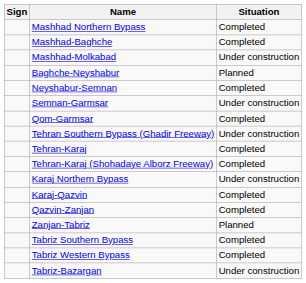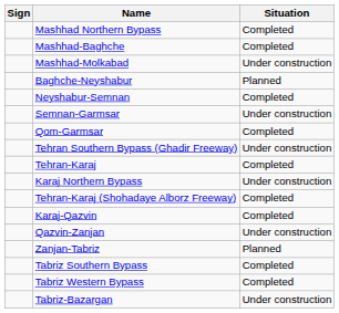rows swapped: Tehran-Karaj (Shohadaye Alborz Freeway) <-> Karaj Northern Bypass
Qazvin-Zanjan | Situation: Completed -> Under construction
